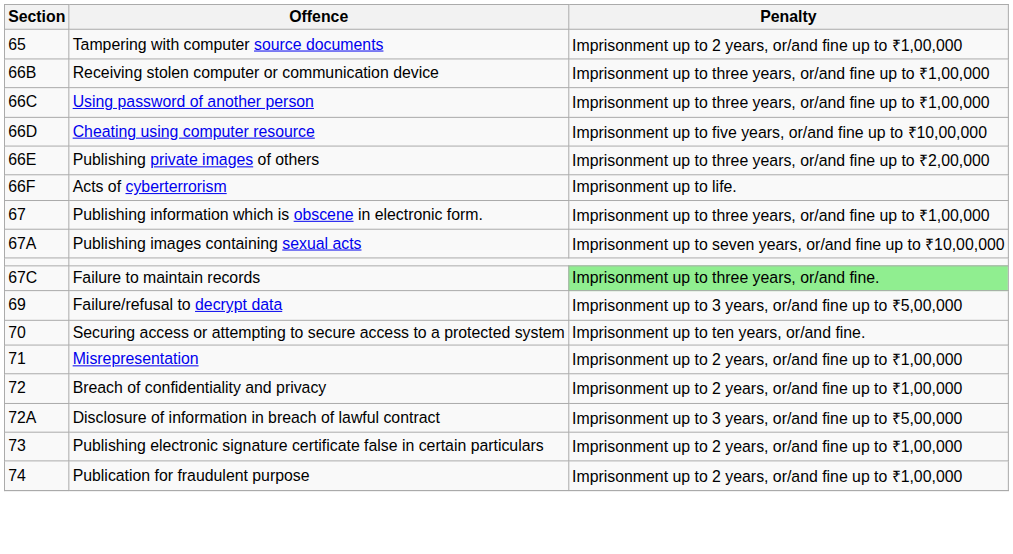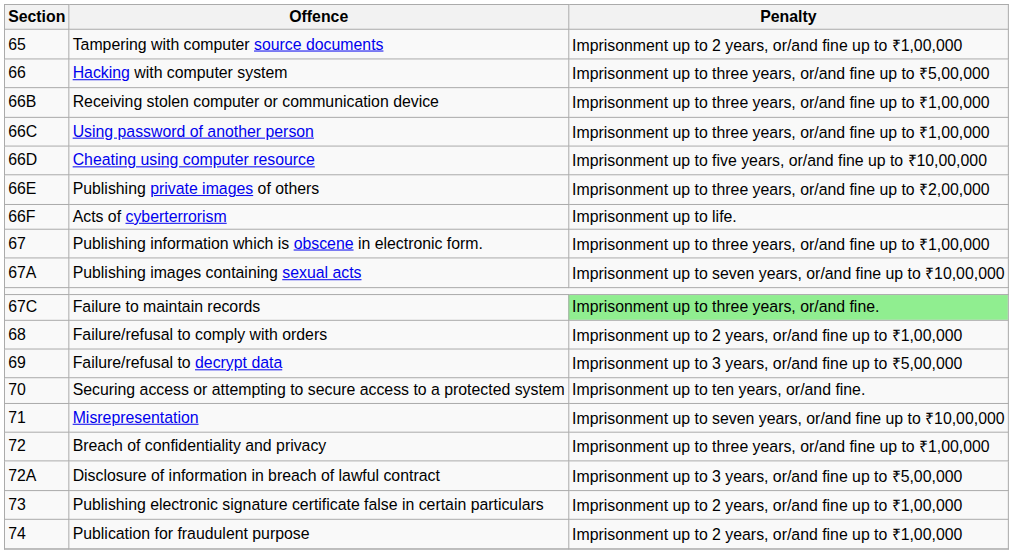+ row: 66 | Hacking with computer system | Imprisonment up to three years, or/and fine up to ₹5,00,000
+ row: 68 | Failure/refusal to comply with orders | Imprisonment up to 2 years, or/and fine up to ₹1,00,000
Misrepresentation | Penalty: Imprisonment up to 2 years, or/and fine up to ₹1,00,000 -> Imprisonment up to seven years, or/and fine up to ₹10,00,000
Breach of confidentiality and privacy | Penalty: Imprisonment up to 2 years, or/and fine up to ₹1,00,000 -> Imprisonment up to three years, or/and fine up to ₹1,00,000
